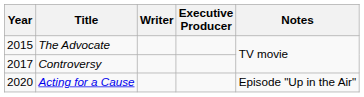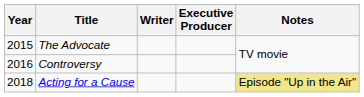Controversy | Year: 2017 -> 2016
Acting for a Cause | Year: 2020 -> 2018
Acting for a Cause | Notes: no background -> khaki background
